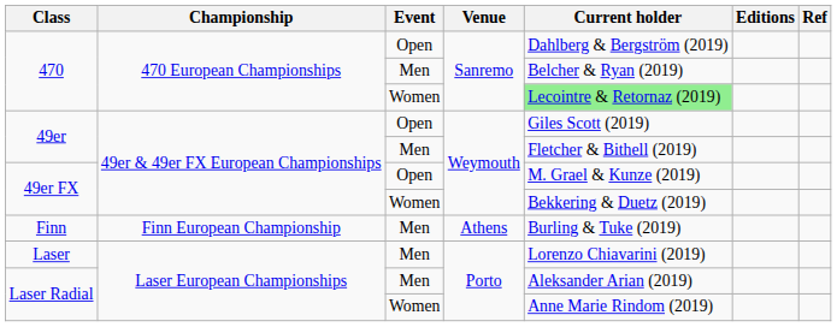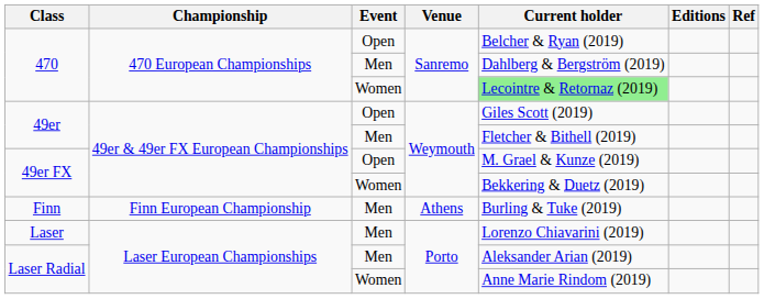470 / Open | Current holder: Dahlberg & Bergström (2019) -> Belcher & Ryan (2019)
470 / Men | Current holder: Belcher & Ryan (2019) -> Dahlberg & Bergström (2019)
